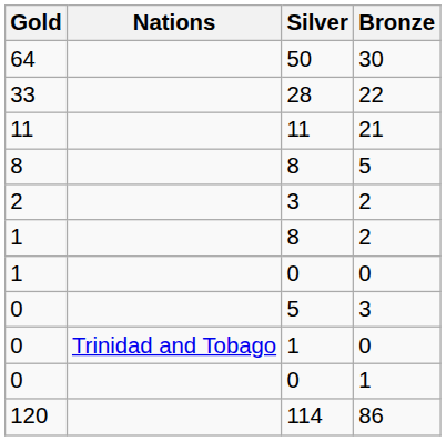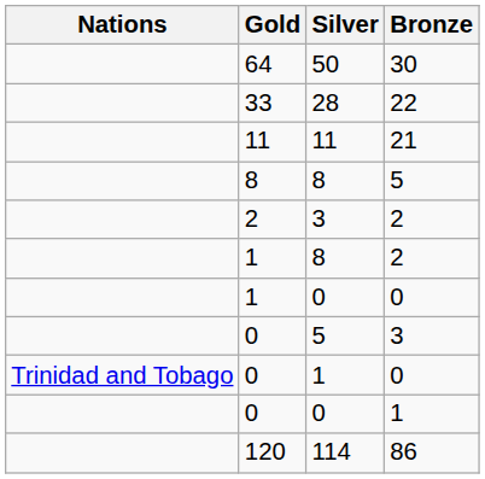columns swapped: Nations <-> Gold
